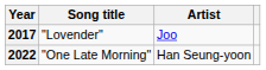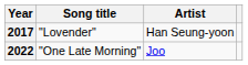2017 | Artist: Joo -> Han Seung-yoon
2022 | Artist: Han Seung-yoon -> Joo
